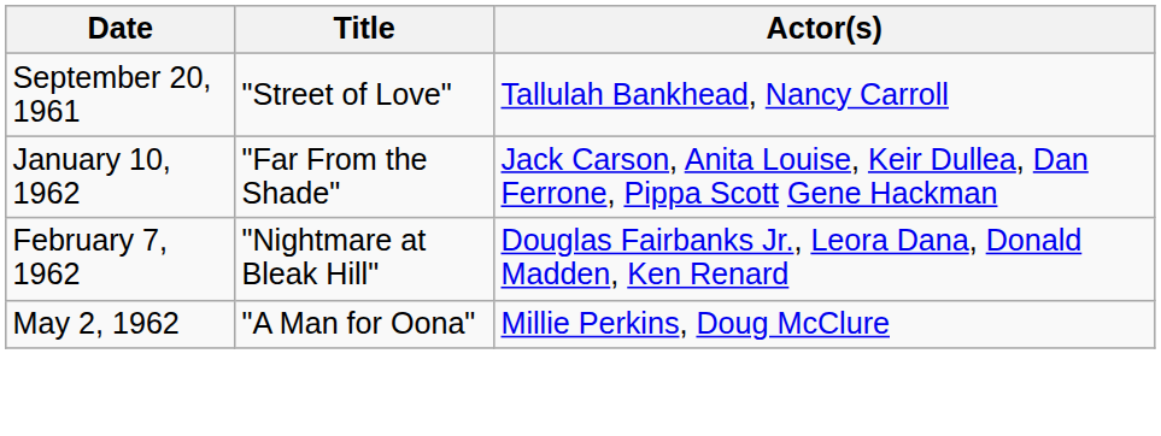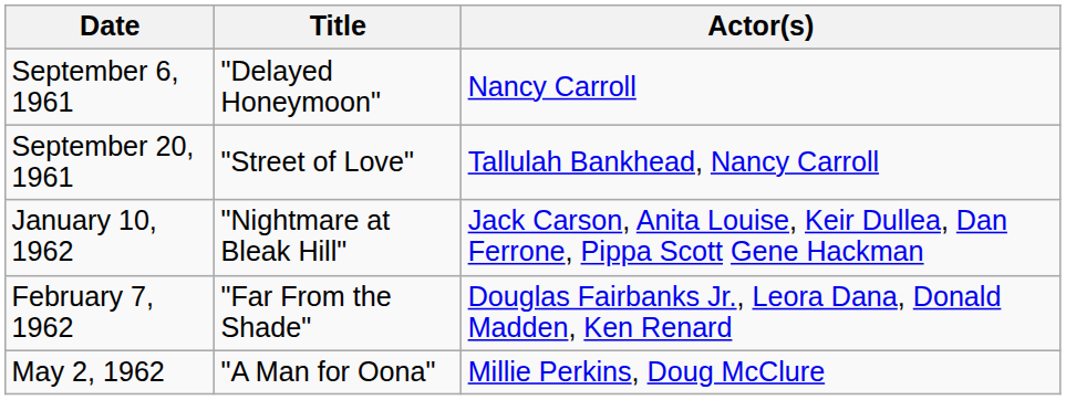+ row: September 6, 1961 | "Delayed Honeymoon" | Nancy Carroll
January 10, 1962 | Title: "Far From the Shade" -> "Nightmare at Bleak Hill"
February 7, 1962 | Title: "Nightmare at Bleak Hill" -> "Far From the Shade"
